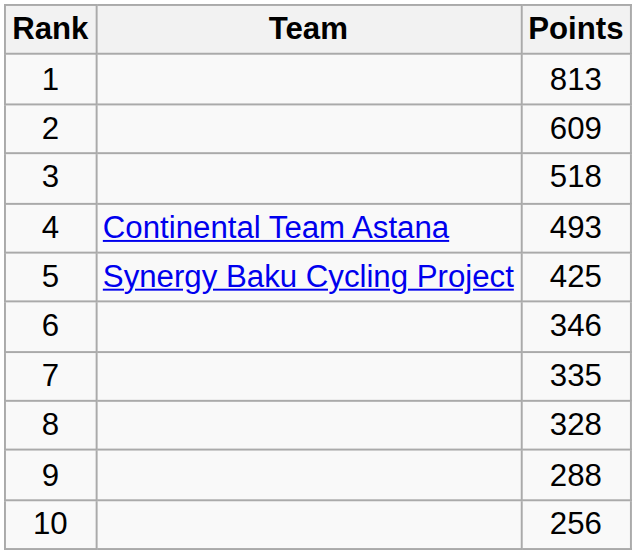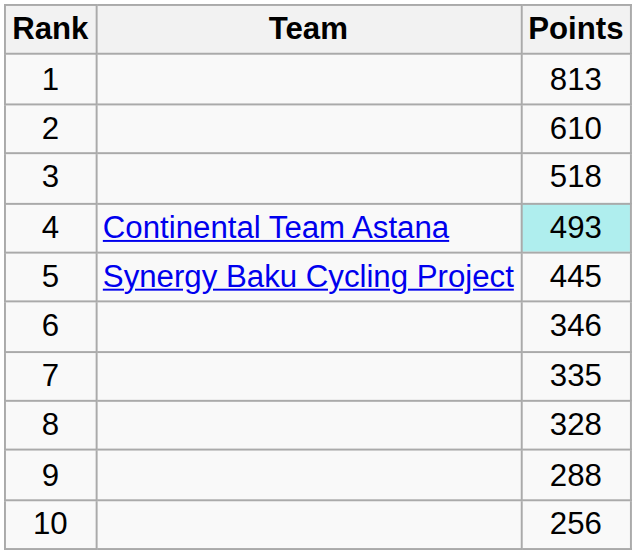2 | Points: 609 -> 610
4 | Points: no background -> paleturquoise background
5 | Points: 425 -> 445
